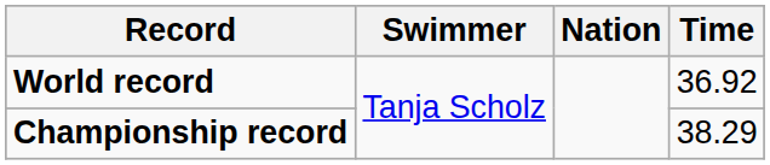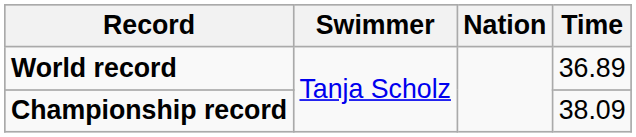World record | Time: 36.92 -> 36.89
Championship record | Time: 38.29 -> 38.09
